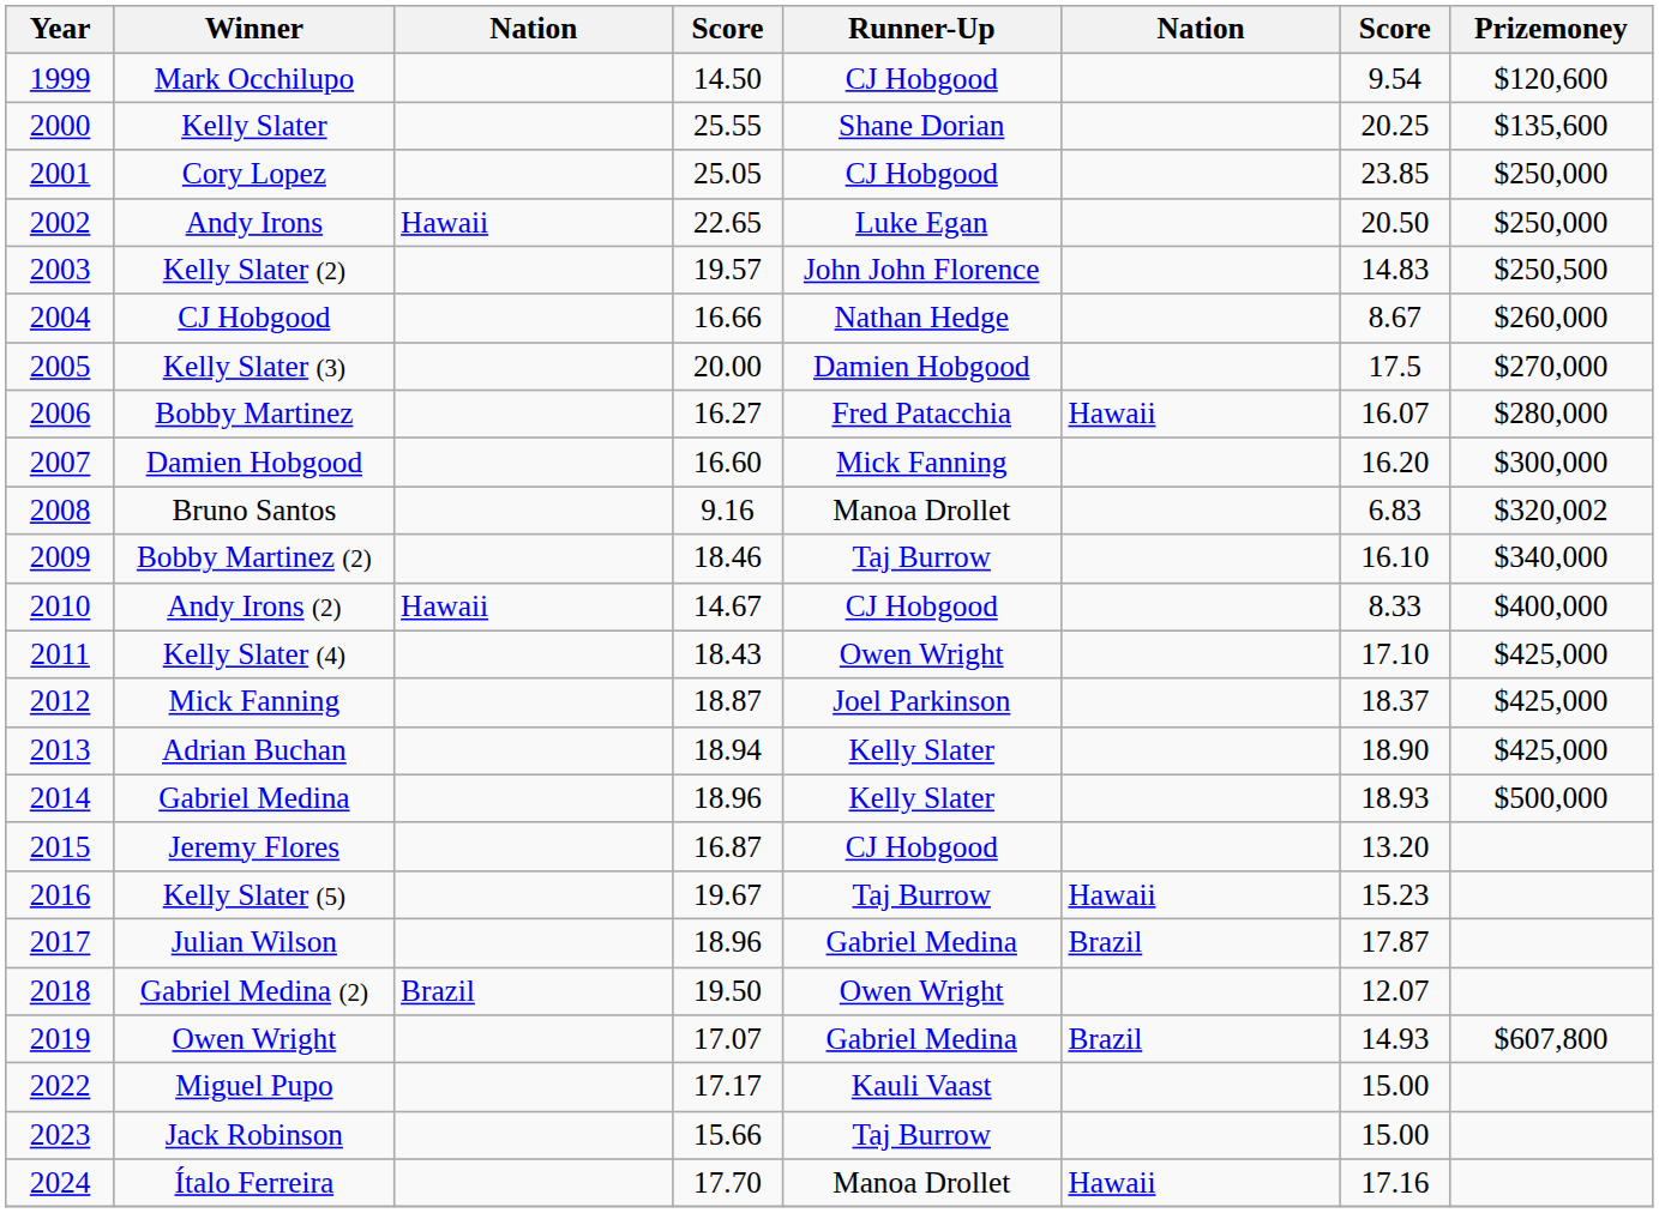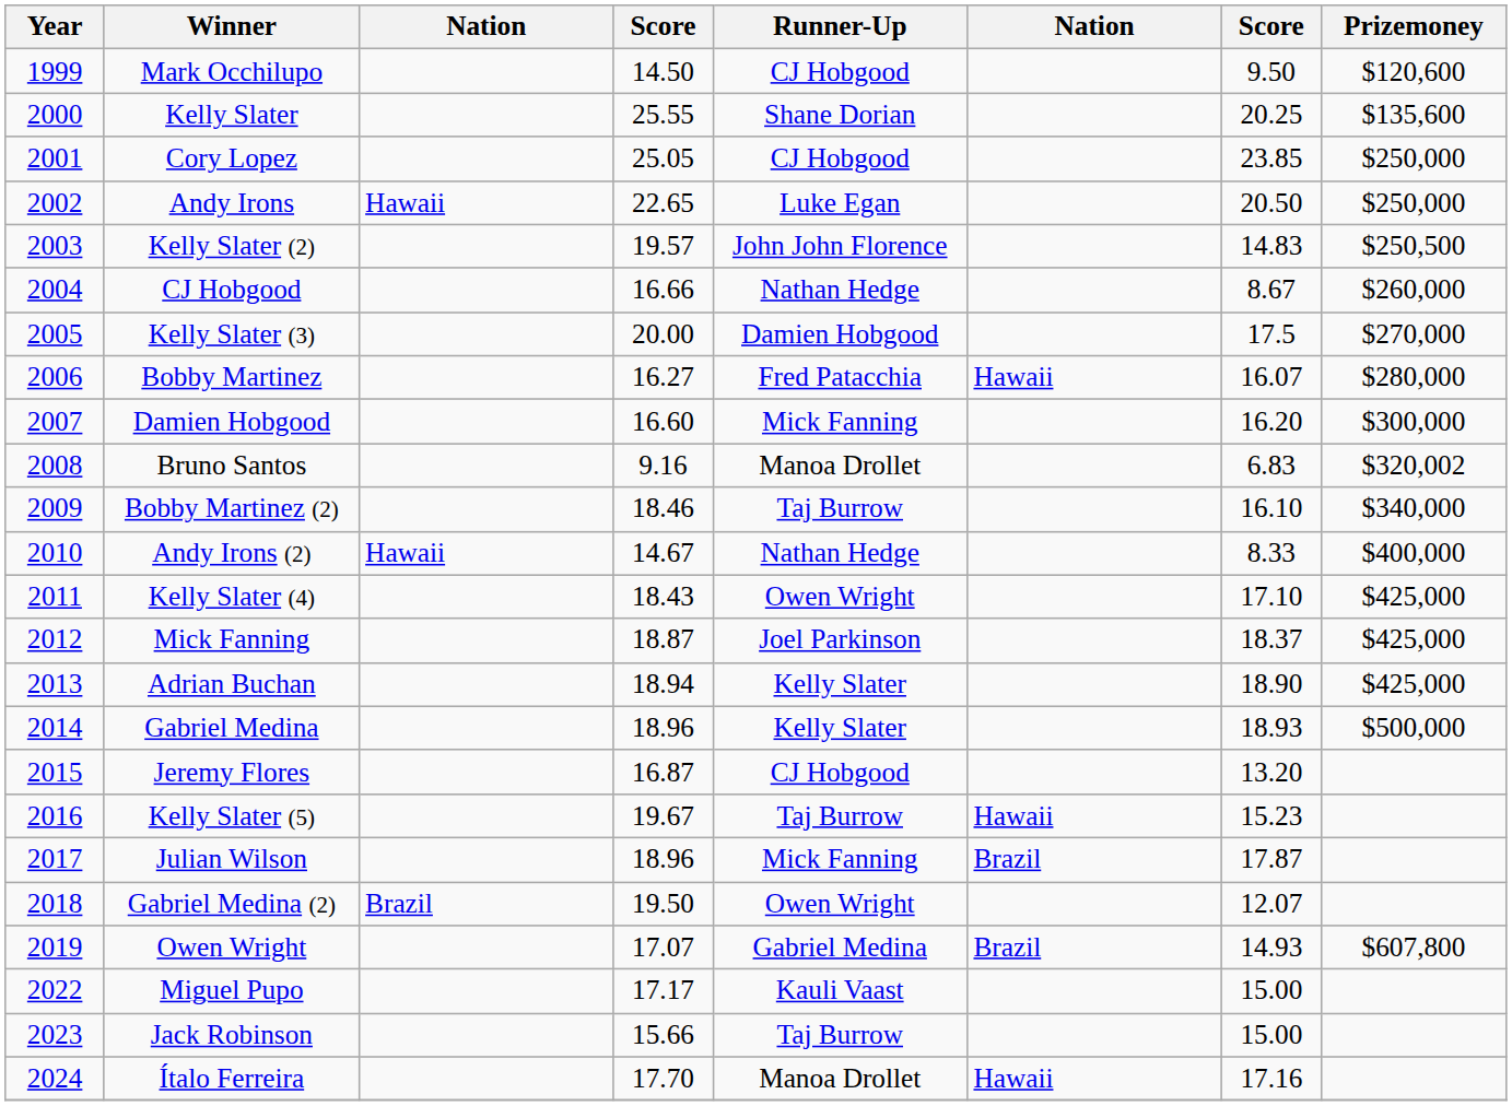Mark Occhilupo | column 7: 9.54 -> 9.50
Andy Irons (2) | Runner-Up: CJ Hobgood -> Nathan Hedge
Julian Wilson | Runner-Up: Gabriel Medina -> Mick Fanning
